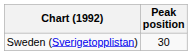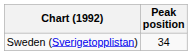Sweden (Sverigetopplistan) | Peak position: 30 -> 34
